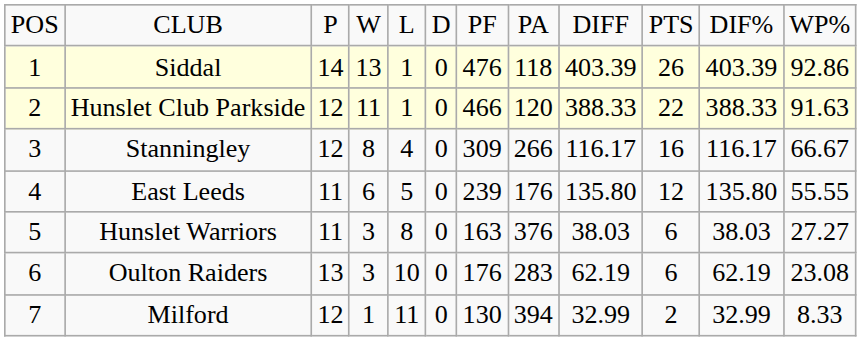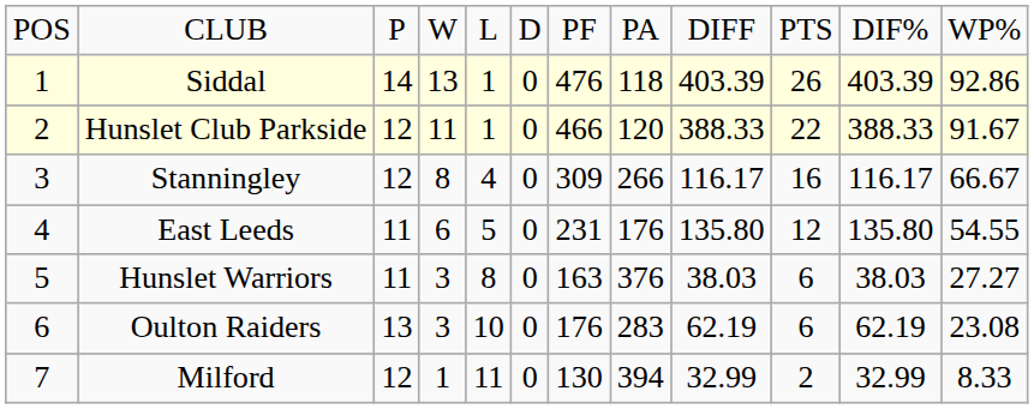Hunslet Club Parkside | column 12: 91.63 -> 91.67
East Leeds | column 7: 239 -> 231
East Leeds | column 12: 55.55 -> 54.55
